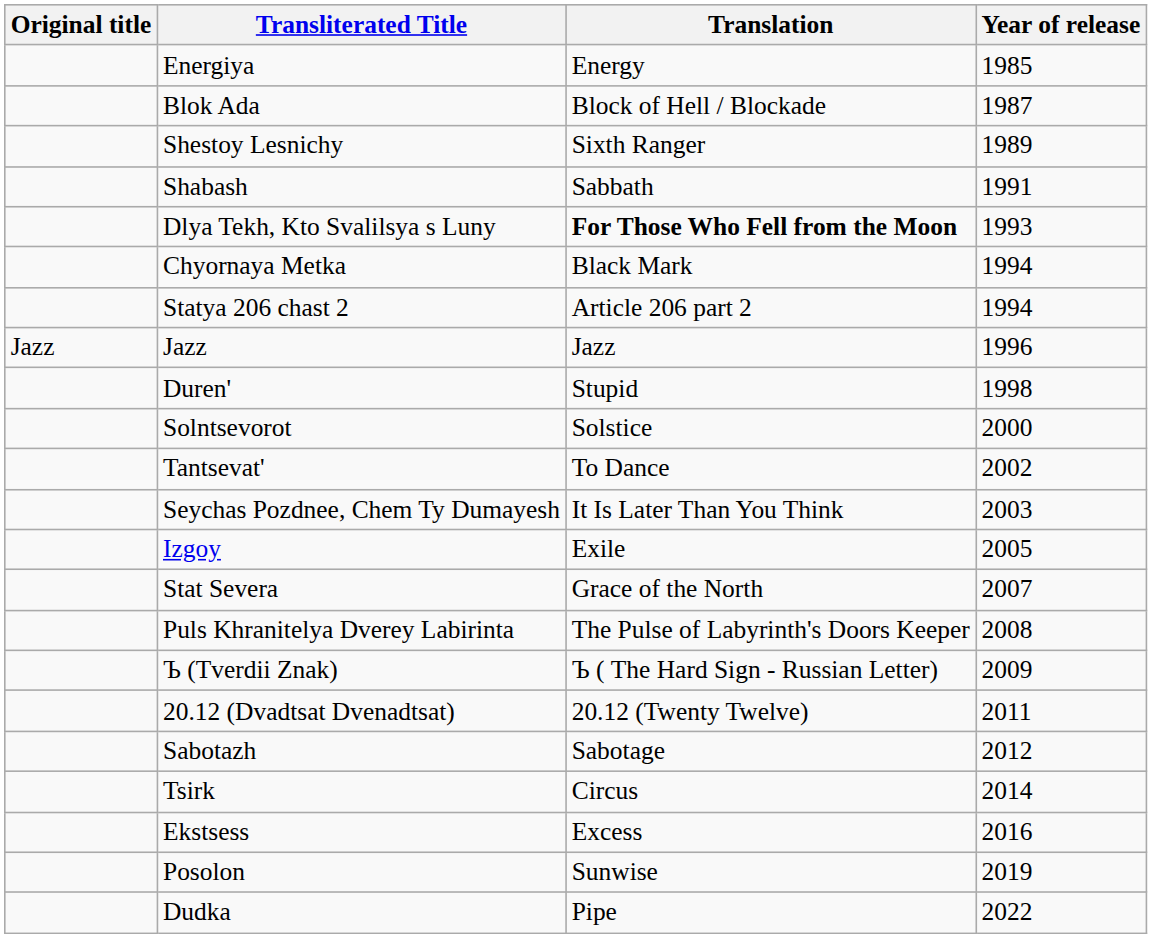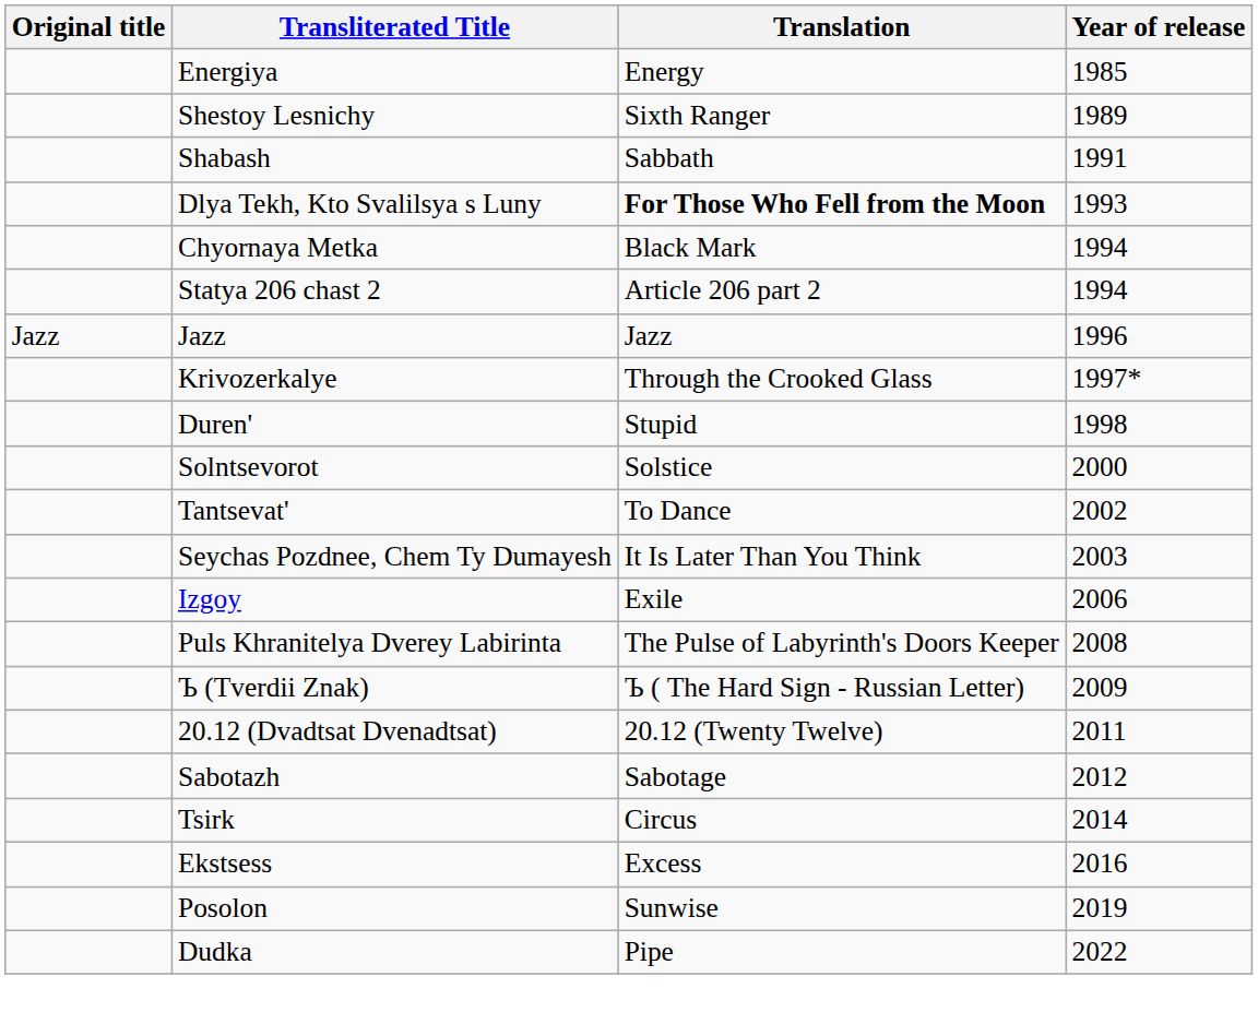- row: Blok Ada | Block of Hell / Blockade | 1987
+ row: Krivozerkalye | Through the Crooked Glass | 1997*
Izgoy | Year of release: 2005 -> 2006
- row: Stat Severa | Grace of the North | 2007
